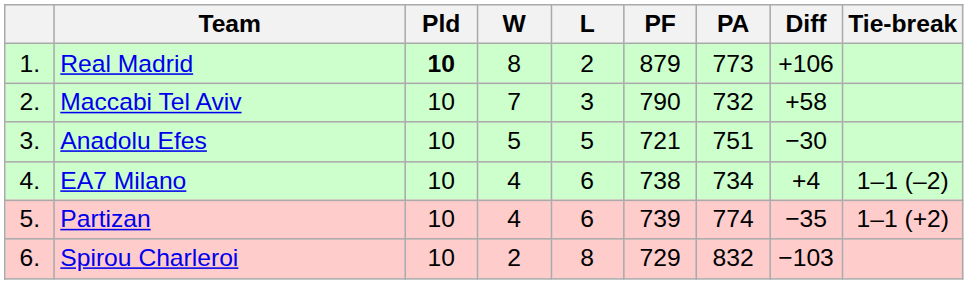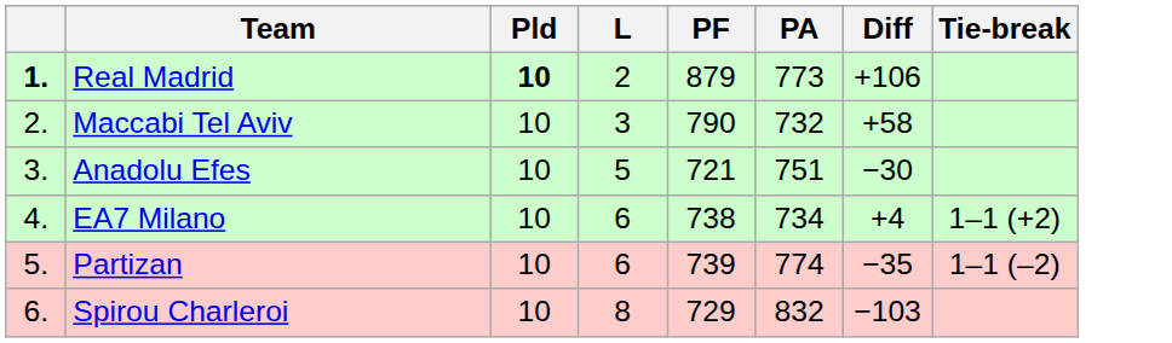- column: W | 8 | 7 | 5 | 4 | 4 | 2
Real Madrid | column 1: normal -> bold
EA7 Milano | Tie-break: 1–1 (–2) -> 1–1 (+2)
Partizan | Tie-break: 1–1 (+2) -> 1–1 (–2)
